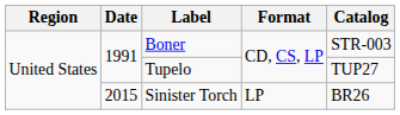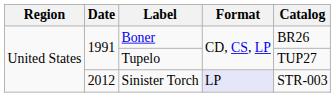Boner | Catalog: STR-003 -> BR26
Sinister Torch | Date: 2015 -> 2012
Sinister Torch | Format: no background -> lavender background
Sinister Torch | Catalog: BR26 -> STR-003
